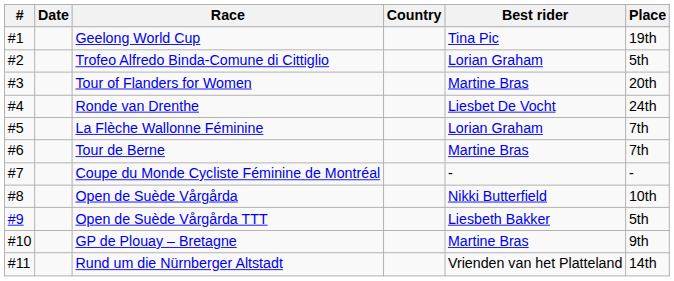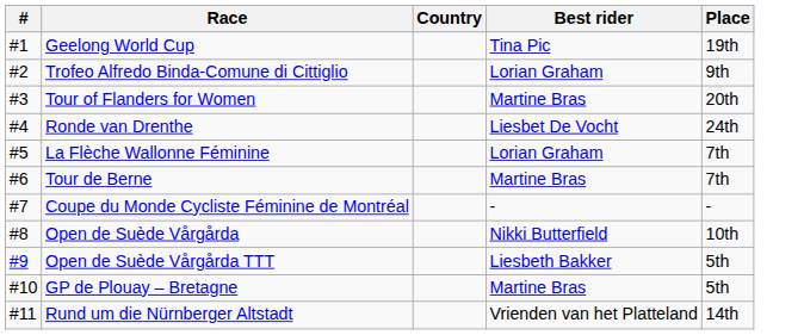- column: Date
Trofeo Alfredo Binda-Comune di Cittiglio | Place: 5th -> 9th
GP de Plouay – Bretagne | Place: 9th -> 5th
